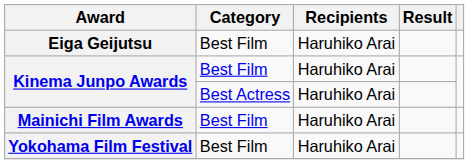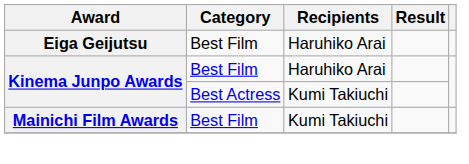Kinema Junpo Awards / Best Actress | Recipients: Haruhiko Arai -> Kumi Takiuchi
Mainichi Film Awards | Recipients: Haruhiko Arai -> Kumi Takiuchi
- row: Yokohama Film Festival | Best Film | Haruhiko Arai
